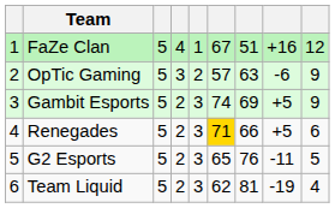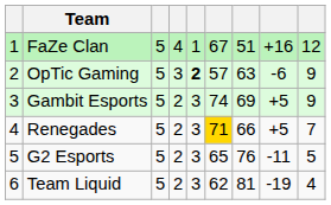OpTic Gaming | column 5: normal -> bold
Renegades | column 9: 6 -> 7
